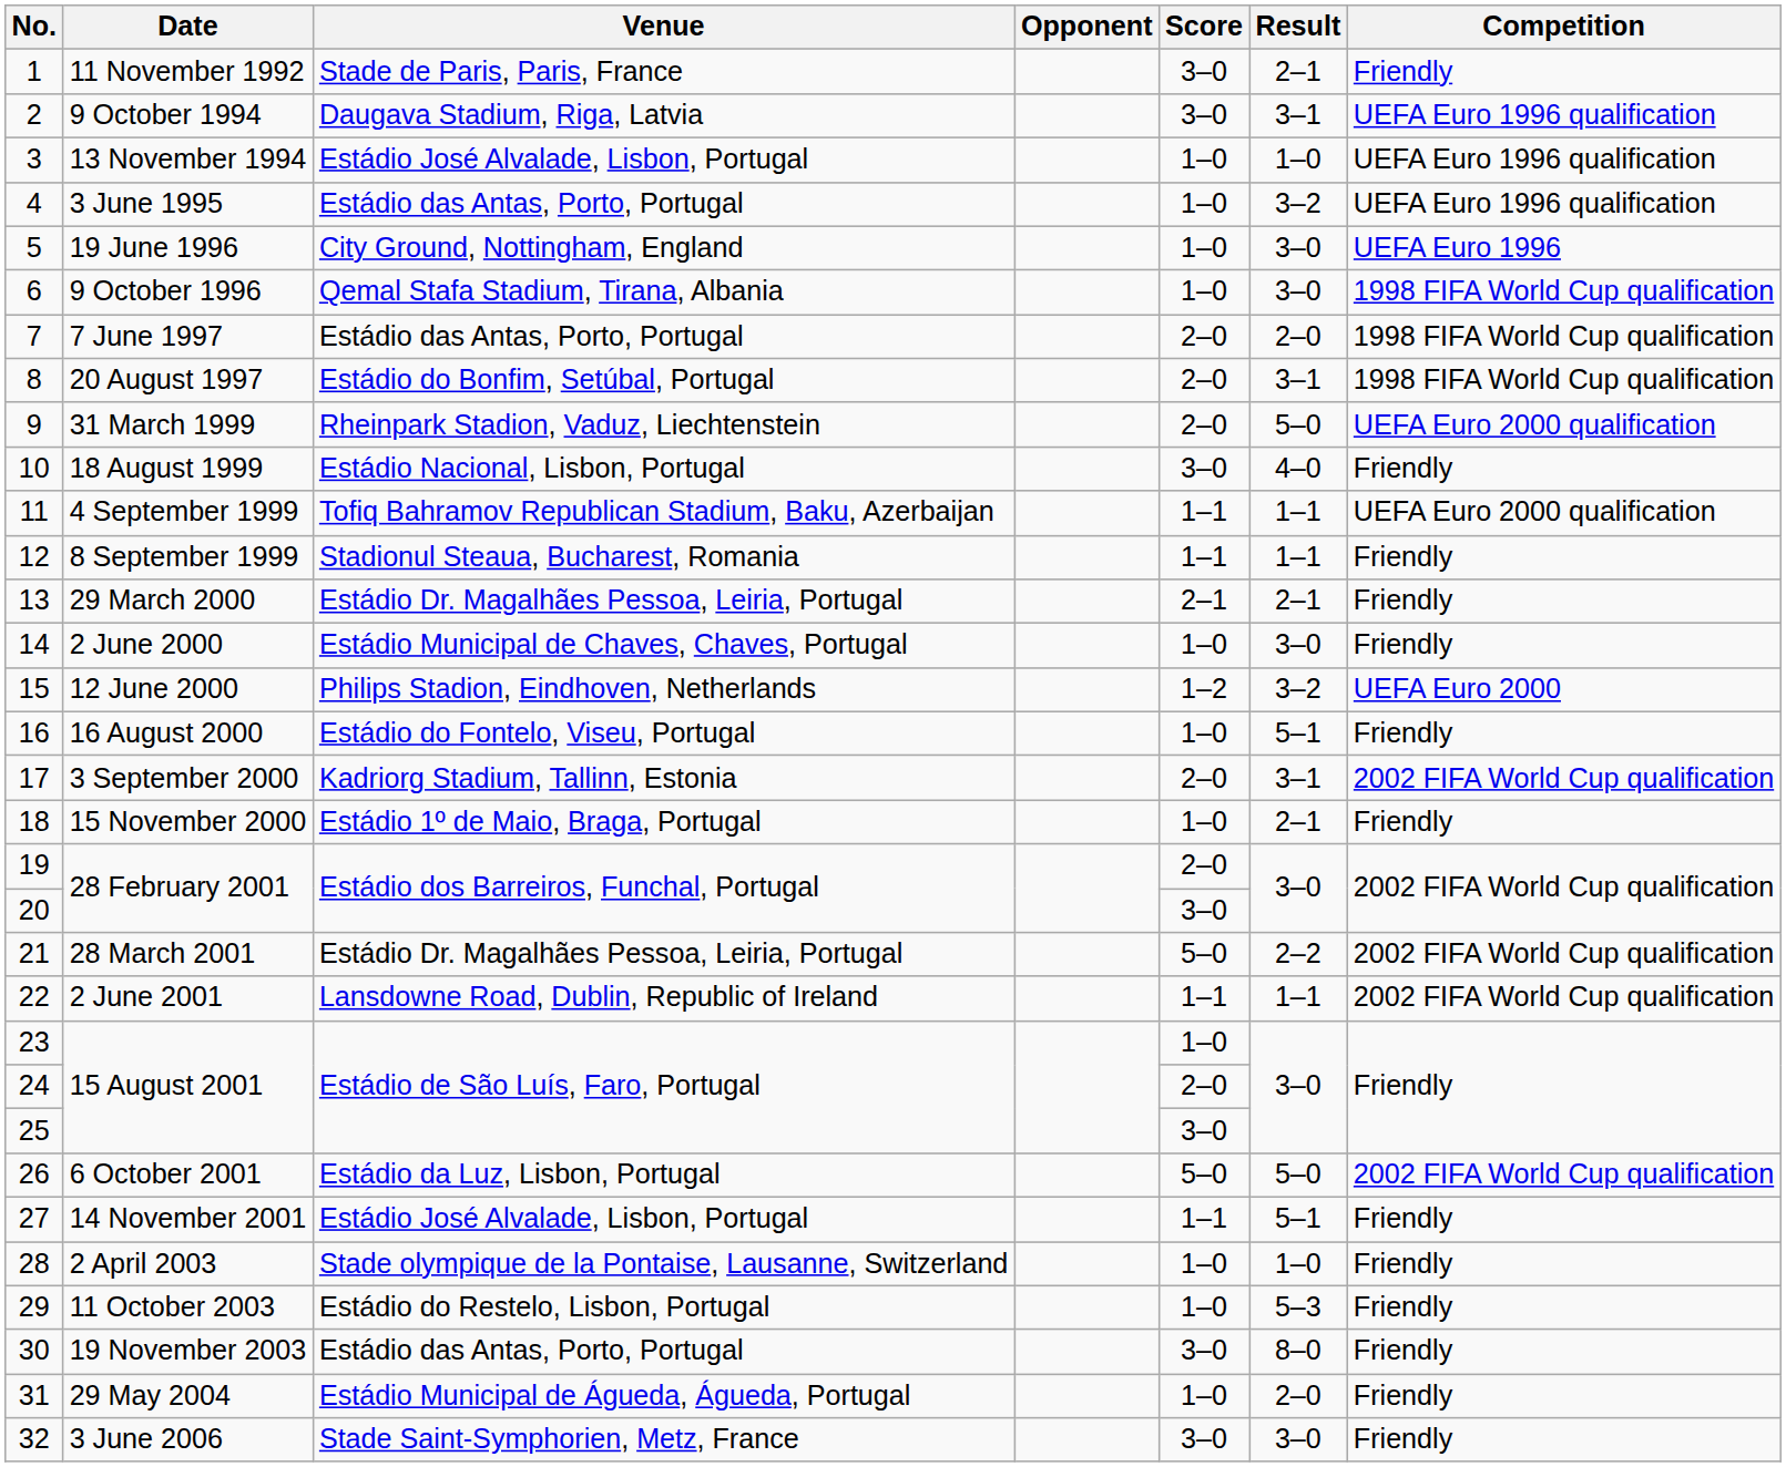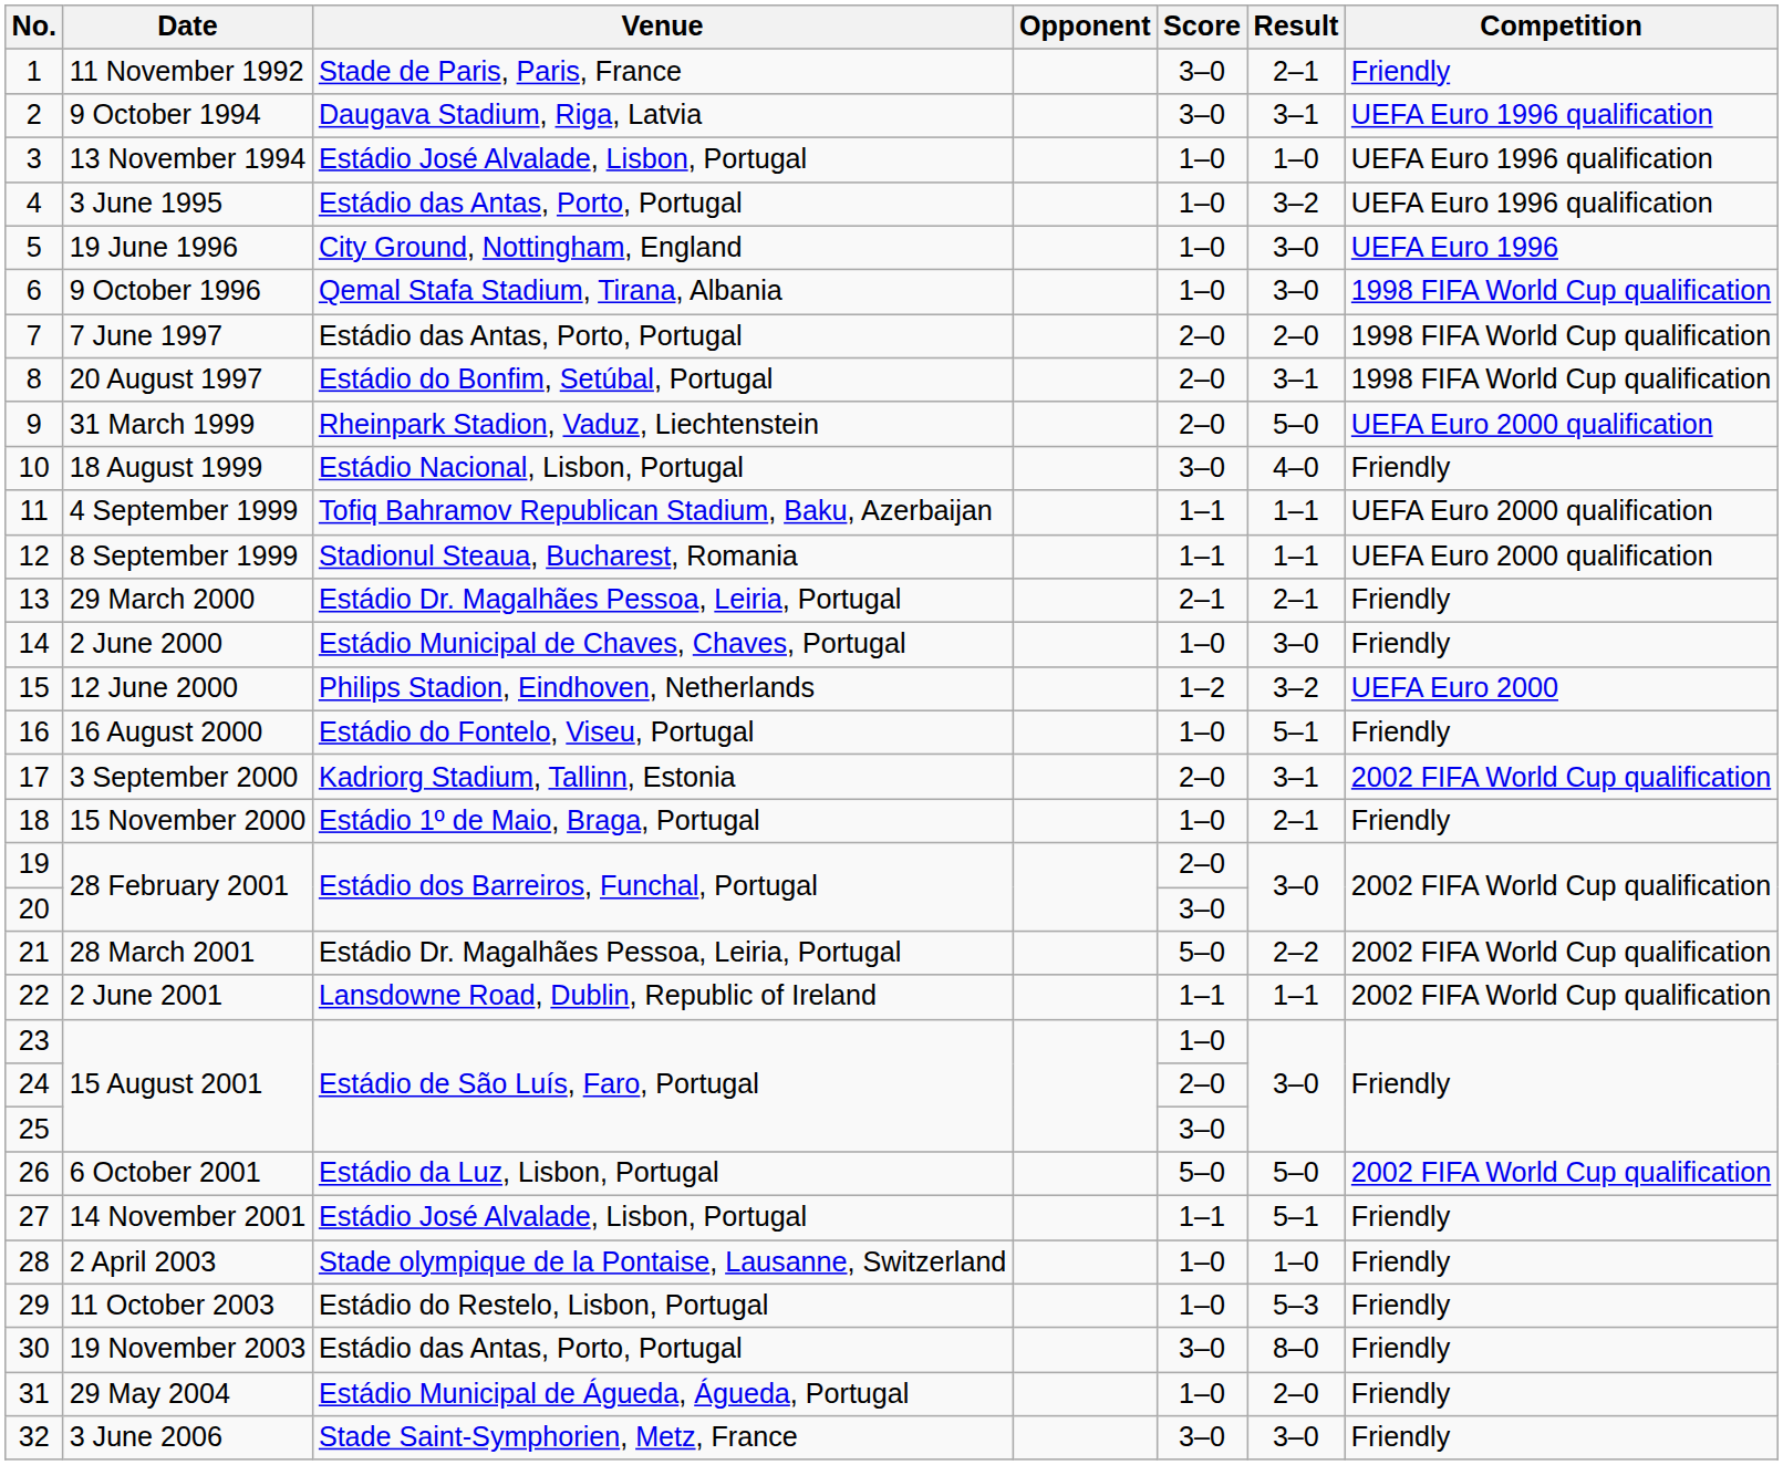8 September 1999 | Competition: Friendly -> UEFA Euro 2000 qualification
